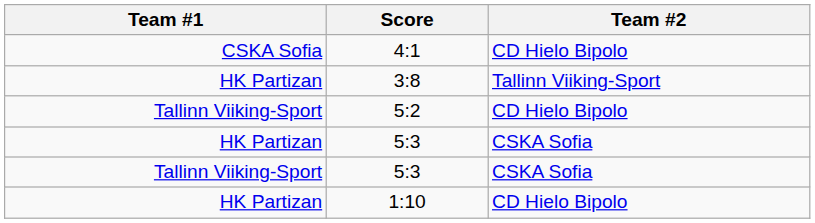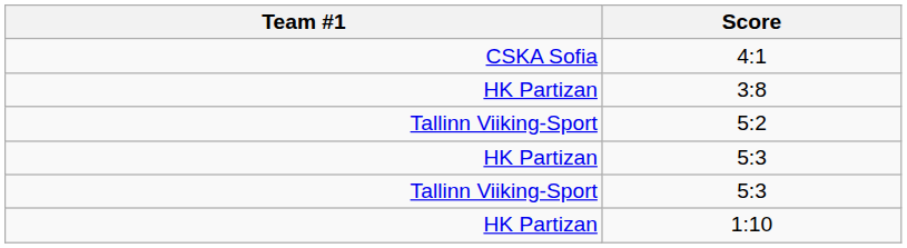- column: Team #2 | CD Hielo Bipolo | Tallinn Viiking-Sport | CD Hielo Bipolo | CSKA Sofia | CSKA Sofia | CD Hielo Bipolo
